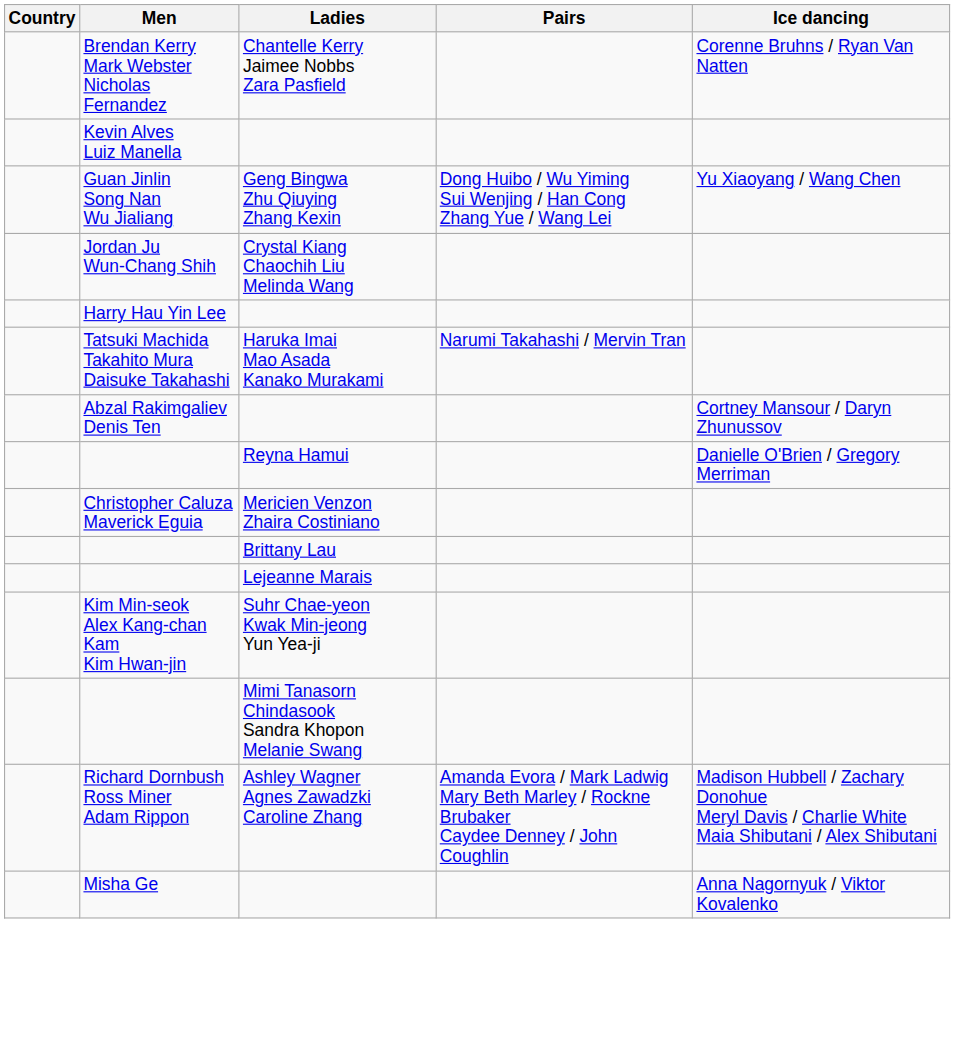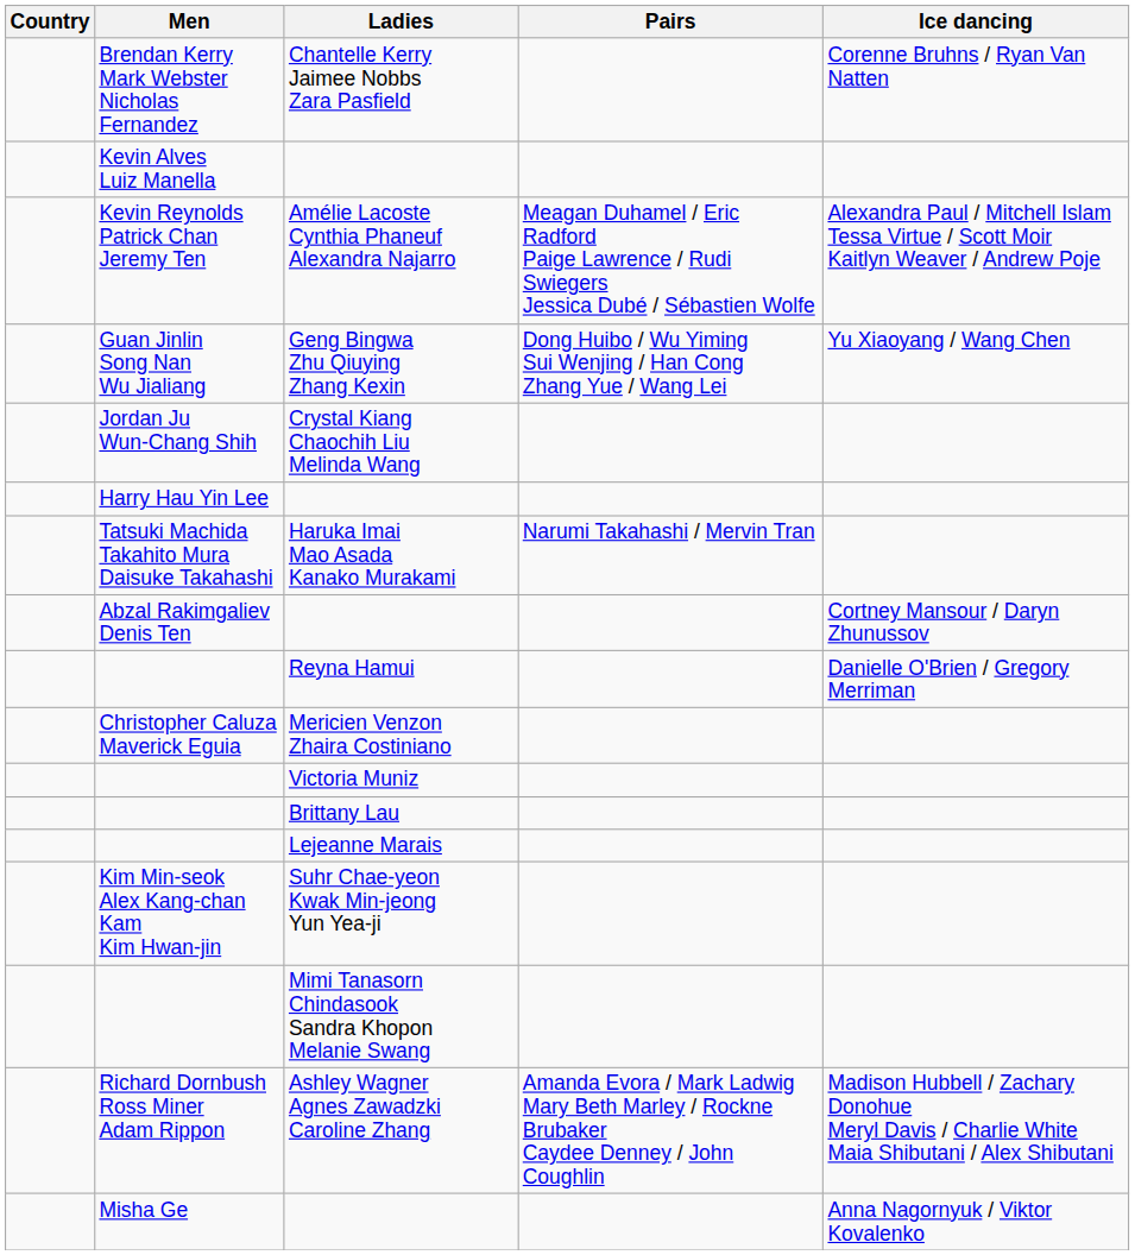+ row: Kevin Reynolds Patrick Chan Jeremy Ten | Amélie Lacoste Cynthia Phaneuf Alexandra Najarro | Meagan Duhamel / Eric Radford Paige Lawrence / Rudi Swiegers Jessica Dubé / Sébastien Wolfe | Alexandra Paul / Mitchell Islam Tessa Virtue / Scott Moir Kaitlyn Weaver / Andrew Poje
+ row: Victoria Muniz
